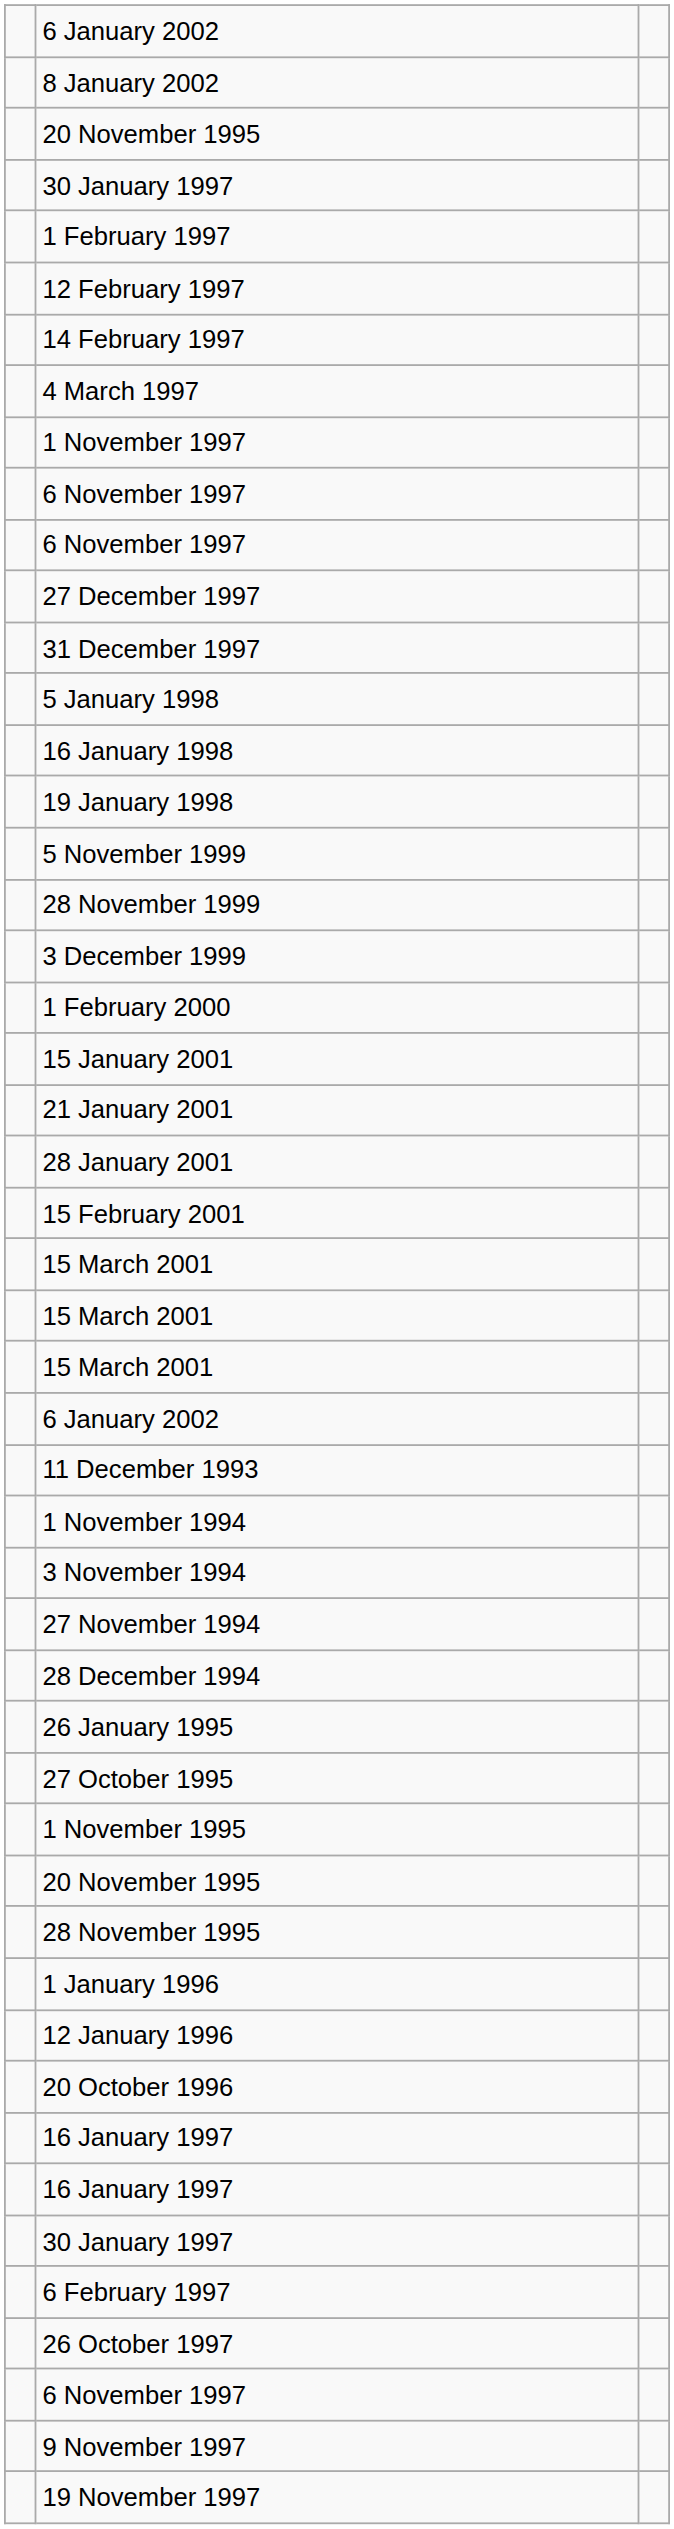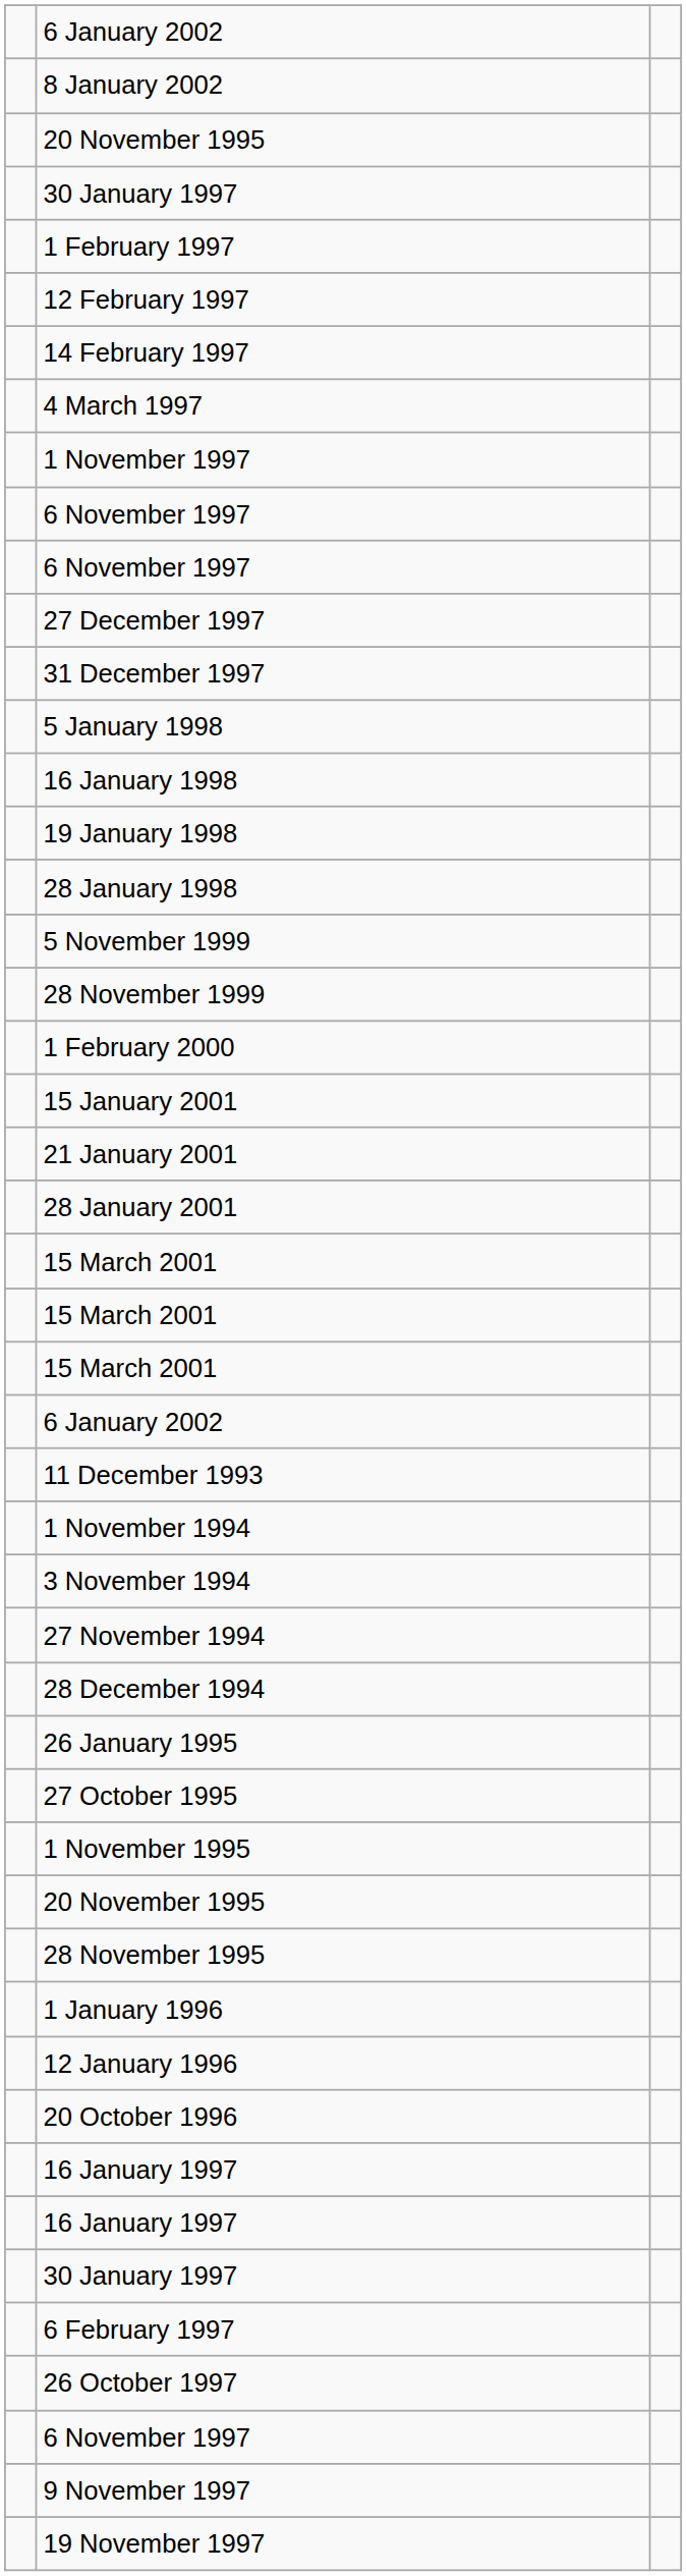+ row: 28 January 1998
- row: 3 December 1999
- row: 15 February 2001
